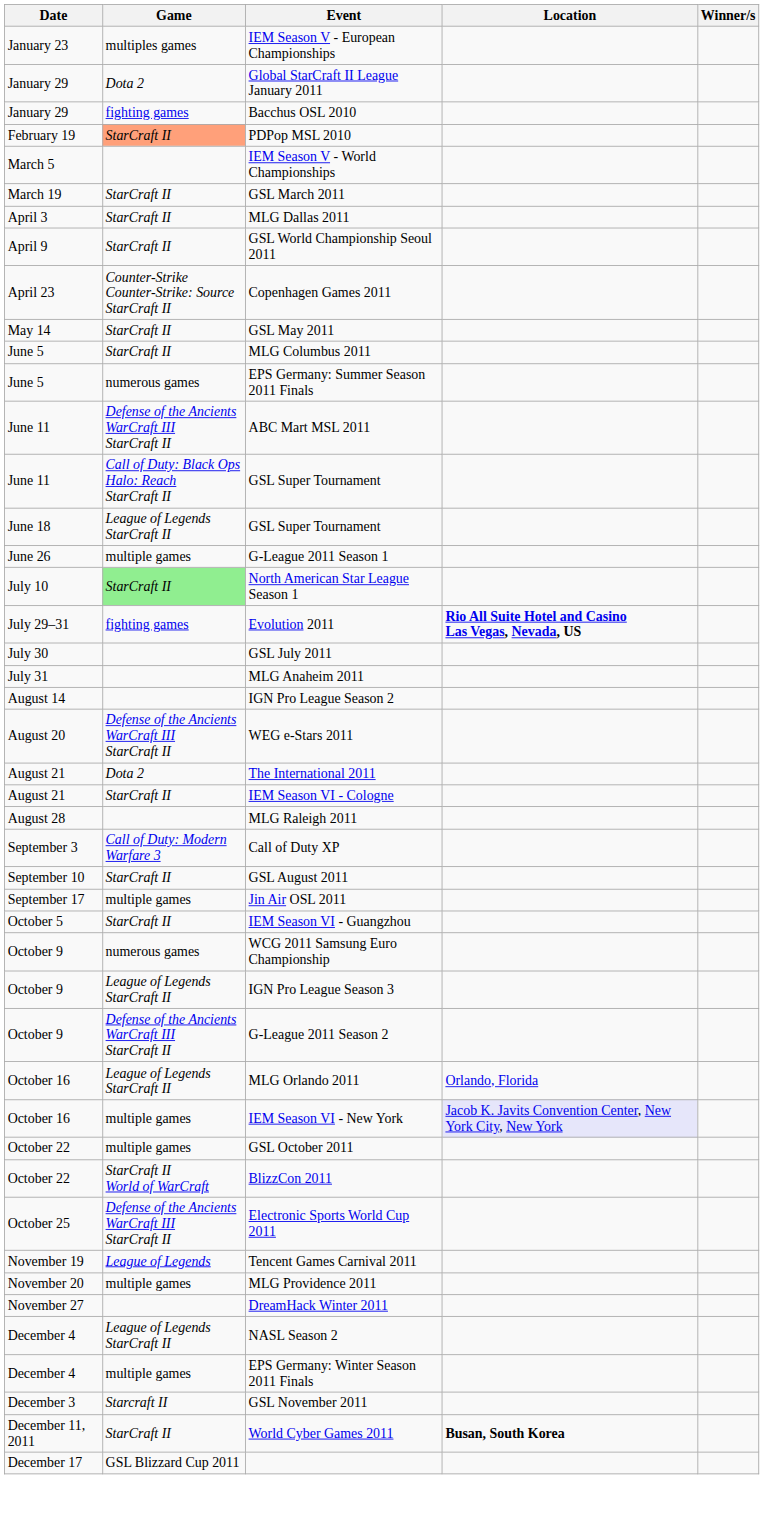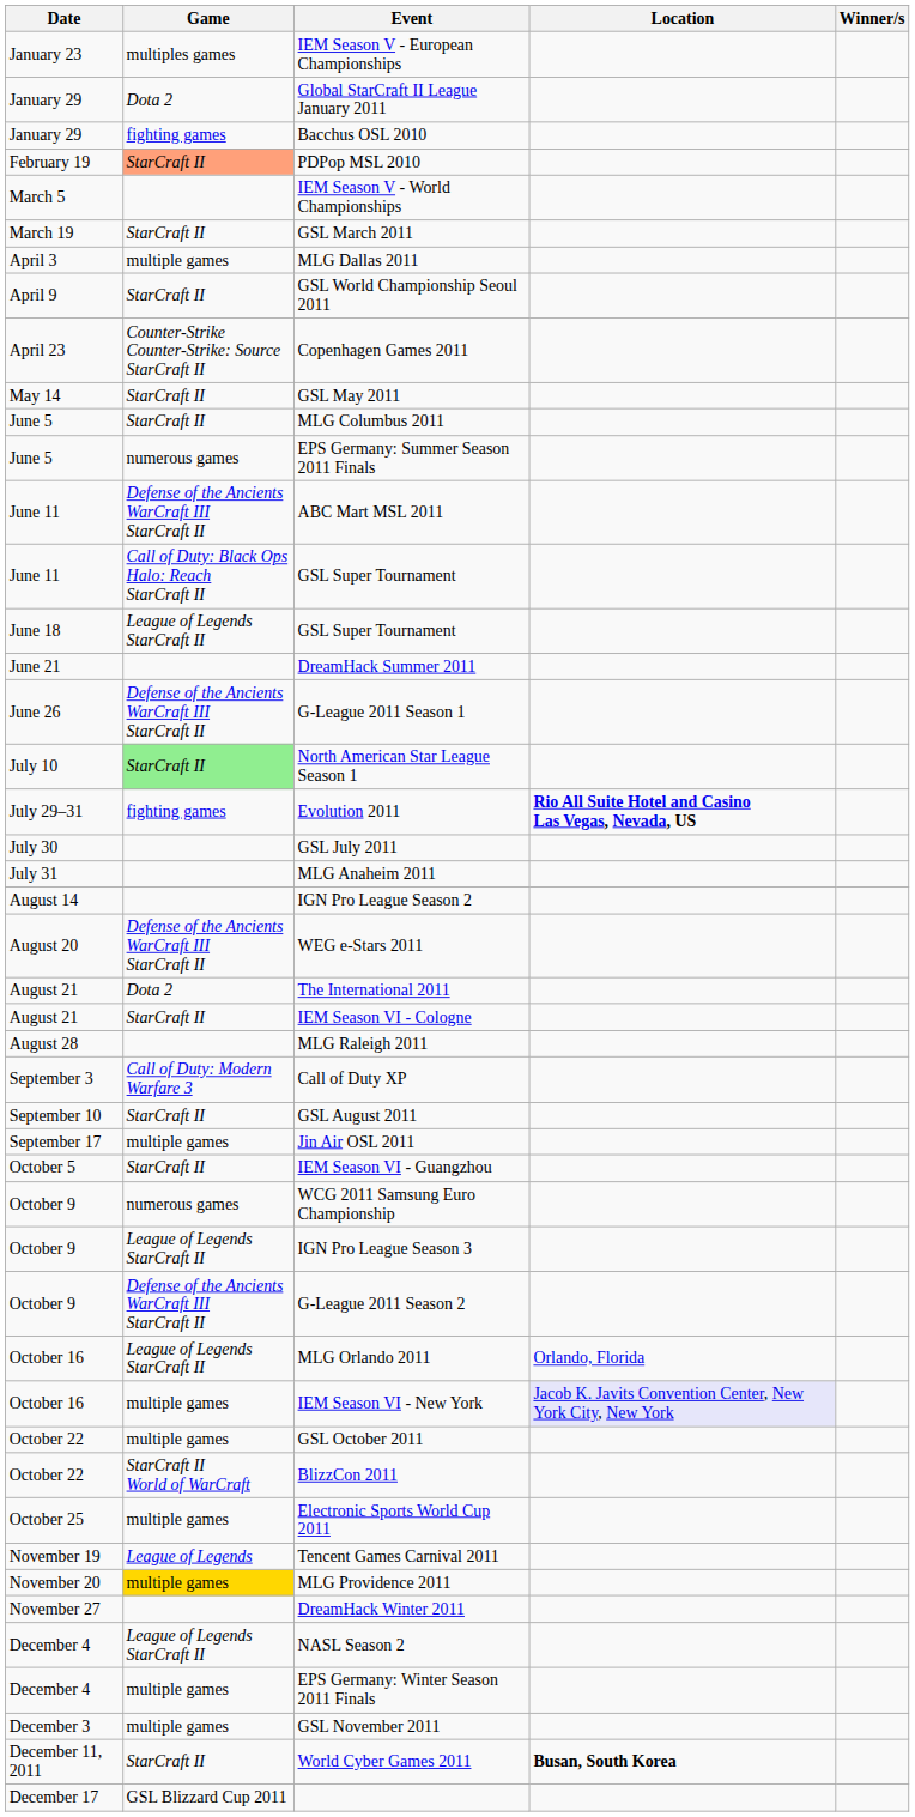MLG Dallas 2011 | Game: StarCraft II -> multiple games
+ row: June 21 | DreamHack Summer 2011
G-League 2011 Season 1 | Game: multiple games -> Defense of the Ancients WarCraft III StarCraft II
Electronic Sports World Cup 2011 | Game: Defense of the Ancients WarCraft III StarCraft II -> multiple games
MLG Providence 2011 | Game: no background -> gold background
GSL November 2011 | Game: Starcraft II -> multiple games
